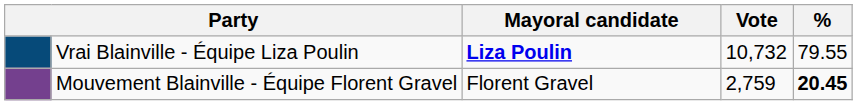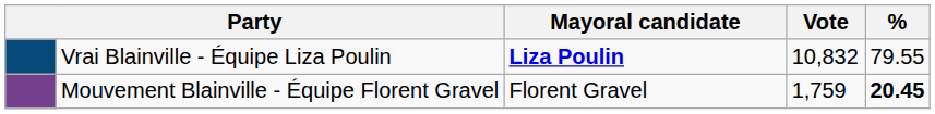Vrai Blainville - Équipe Liza Poulin | Vote: 10,732 -> 10,832
Mouvement Blainville - Équipe Florent Gravel | Vote: 2,759 -> 1,759
